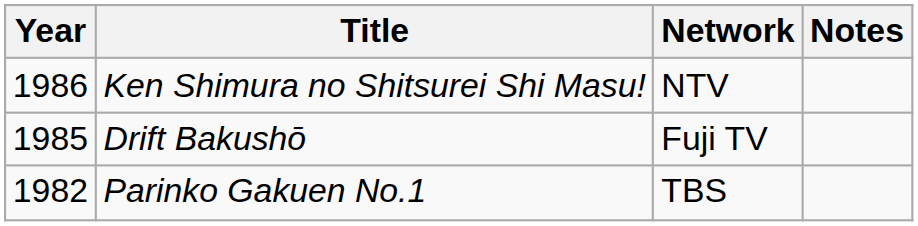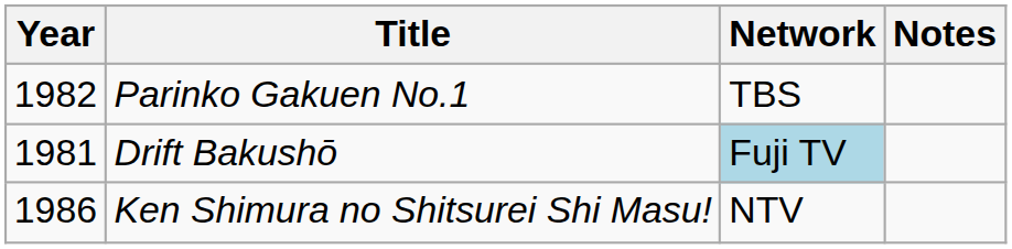rows swapped: Parinko Gakuen No.1 <-> Ken Shimura no Shitsurei Shi Masu!
Drift Bakushō | Year: 1985 -> 1981
Drift Bakushō | Network: no background -> lightblue background
